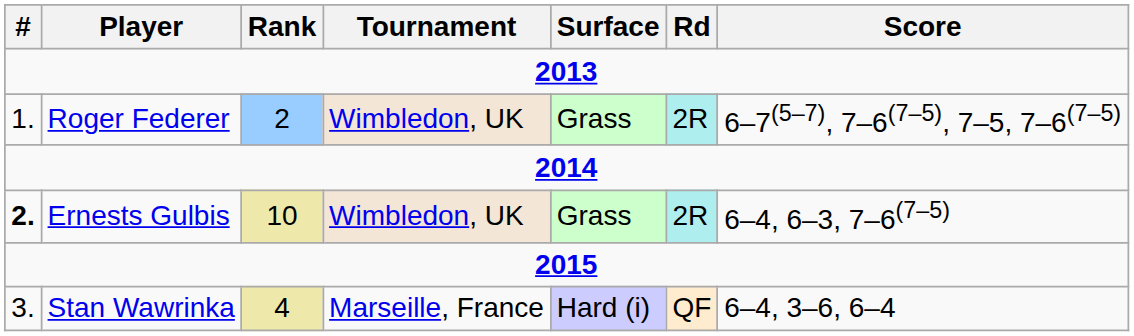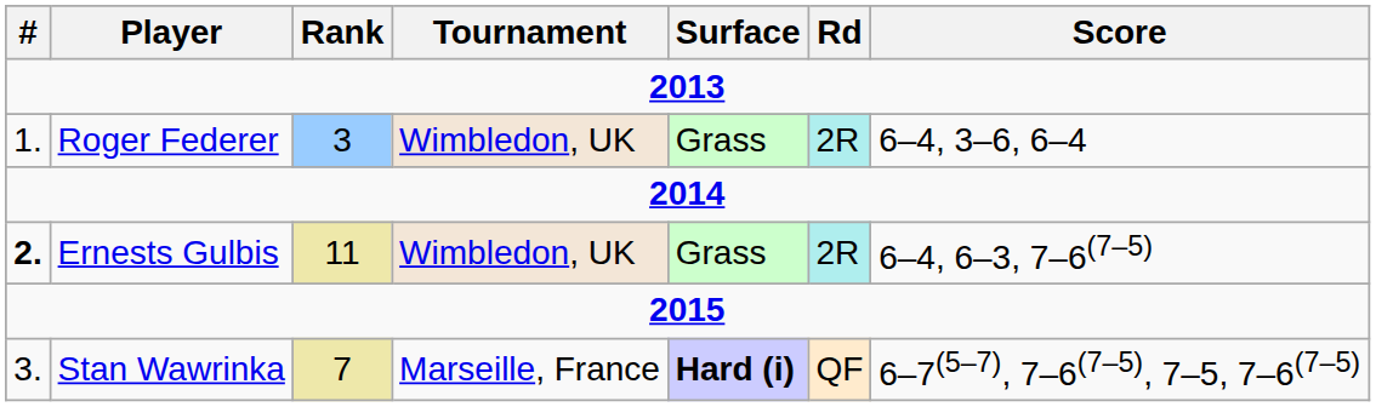Roger Federer | Rank: 2 -> 3
Roger Federer | Score: 6–7(5–7), 7–6(7–5), 7–5, 7–6(7–5) -> 6–4, 3–6, 6–4
Ernests Gulbis | Rank: 10 -> 11
Stan Wawrinka | Rank: 4 -> 7
Stan Wawrinka | Surface: normal -> bold
Stan Wawrinka | Score: 6–4, 3–6, 6–4 -> 6–7(5–7), 7–6(7–5), 7–5, 7–6(7–5)
